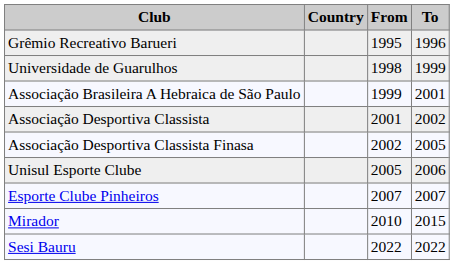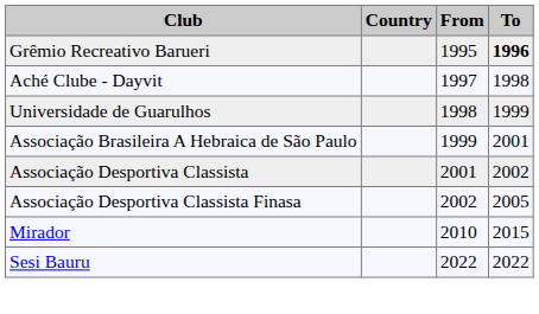Grêmio Recreativo Barueri | To: normal -> bold
+ row: Aché Clube - Dayvit | 1997 | 1998
- row: Unisul Esporte Clube | 2005 | 2006
- row: Esporte Clube Pinheiros | 2007 | 2007
